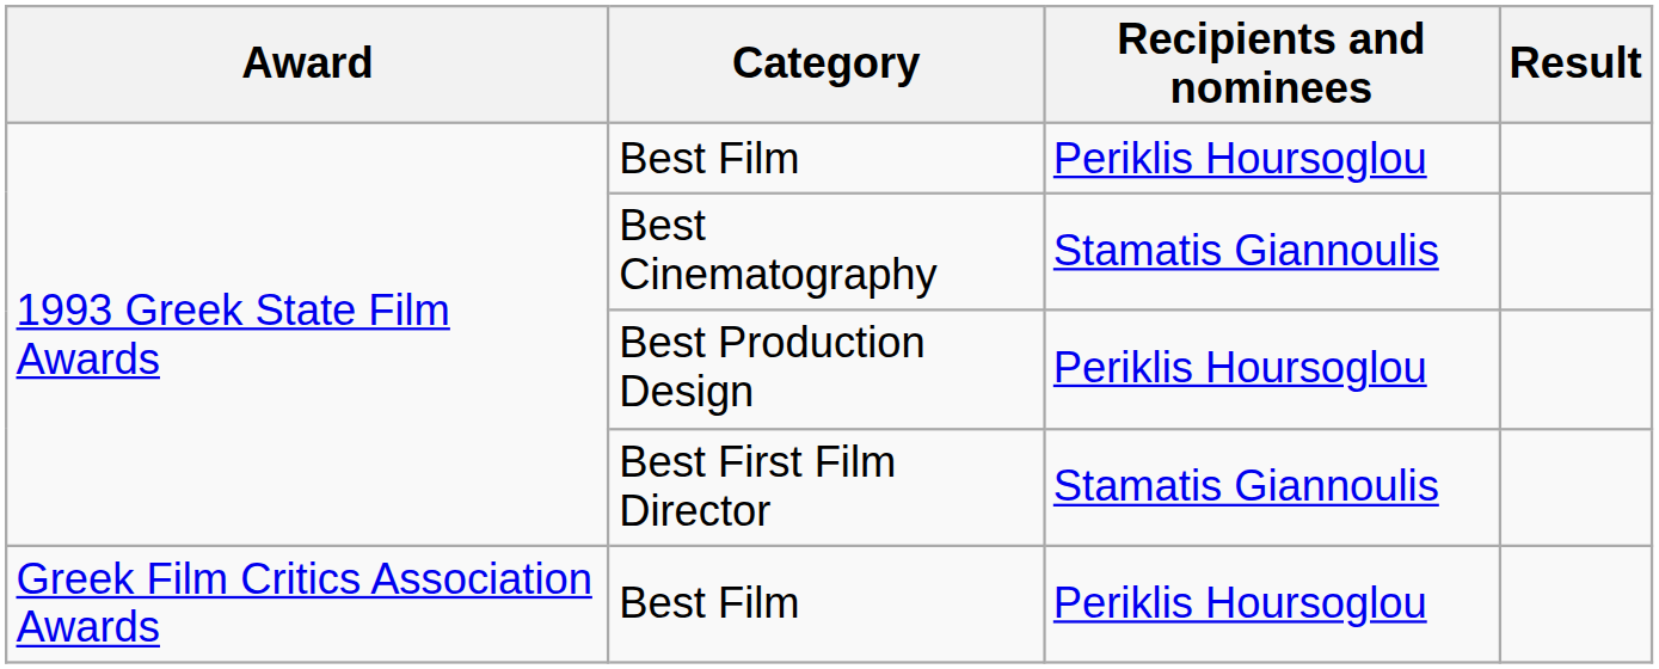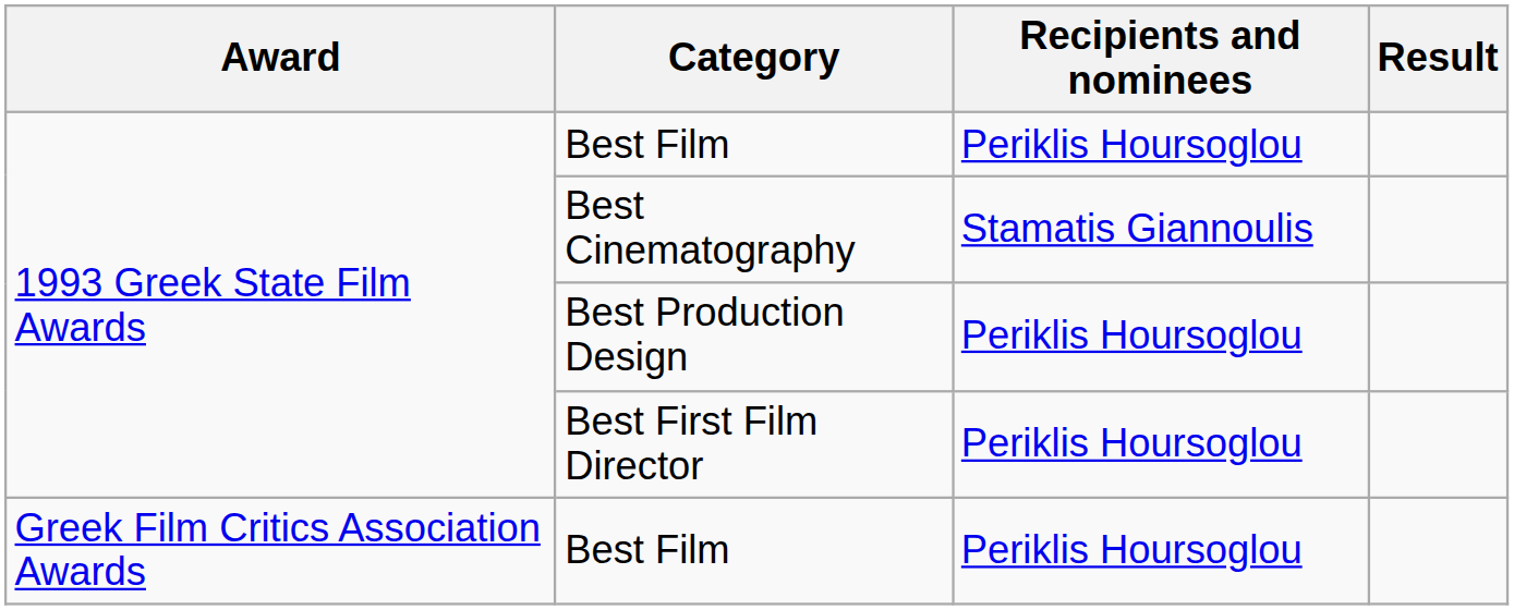Best First Film Director | Recipients and nominees: Stamatis Giannoulis -> Periklis Hoursoglou
